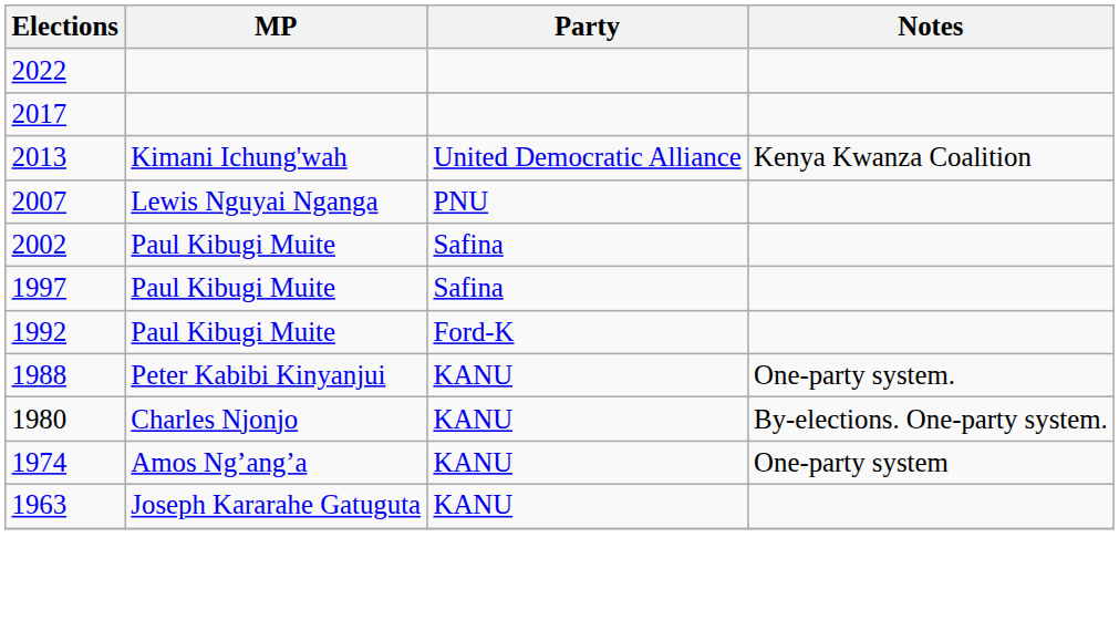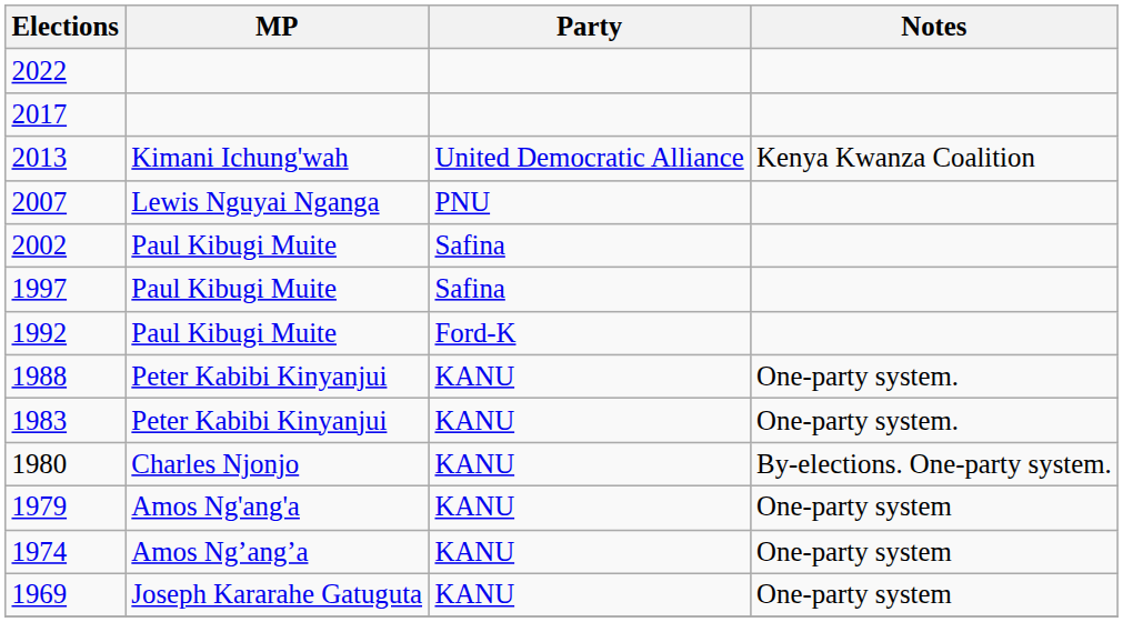+ row: 1983 | Peter Kabibi Kinyanjui | KANU | One-party system.
+ row: 1979 | Amos Ng'ang'a | KANU | One-party system
+ row: 1969 | Joseph Kararahe Gatuguta | KANU | One-party system
- row: 1963 | Joseph Kararahe Gatuguta | KANU
